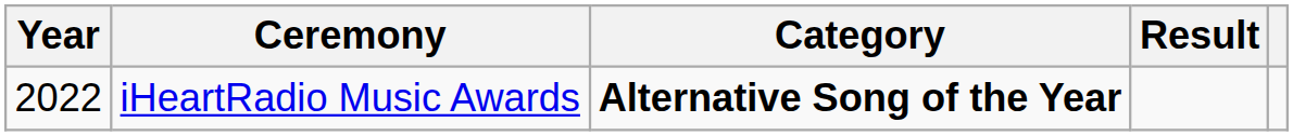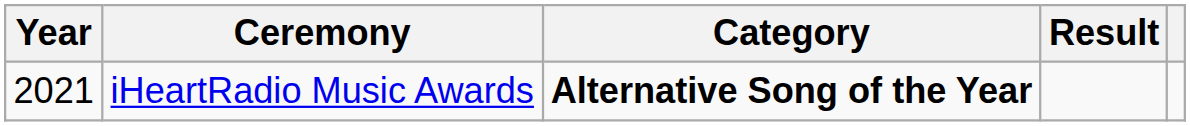iHeartRadio Music Awards | Year: 2022 -> 2021
